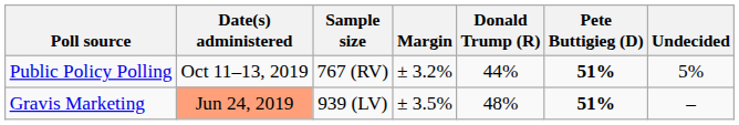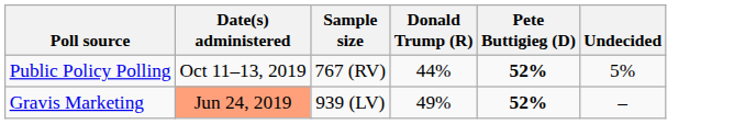- column: Margin | ± 3.2% | ± 3.5%
Public Policy Polling | Pete Buttigieg (D): 51% -> 52%
Gravis Marketing | Donald Trump (R): 48% -> 49%
Gravis Marketing | Pete Buttigieg (D): 51% -> 52%
